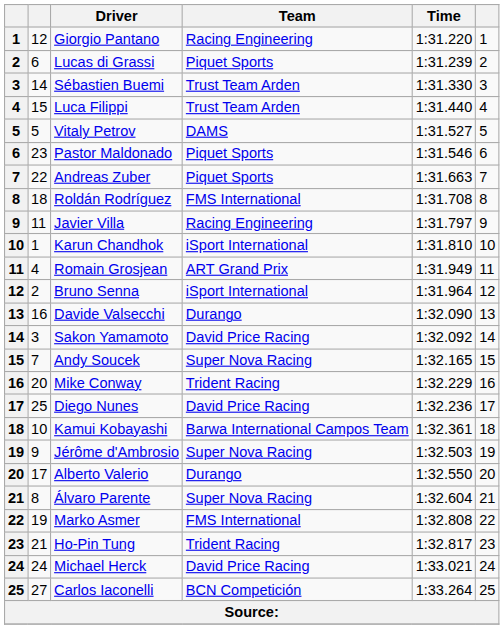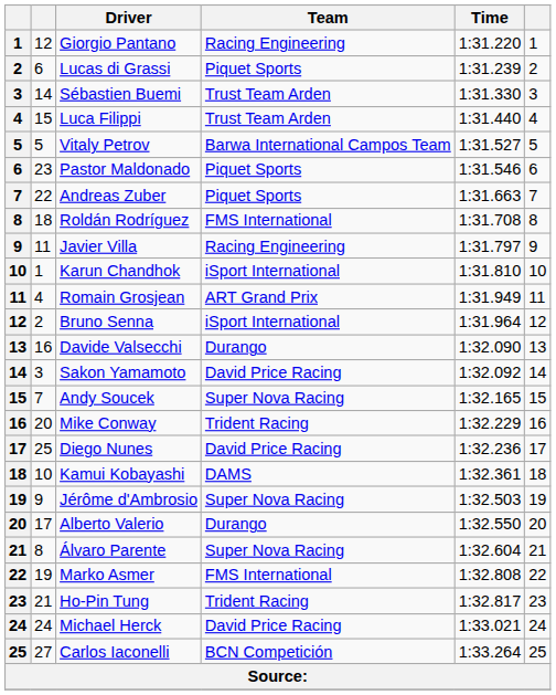Vitaly Petrov | Team: DAMS -> Barwa International Campos Team
Kamui Kobayashi | Team: Barwa International Campos Team -> DAMS
